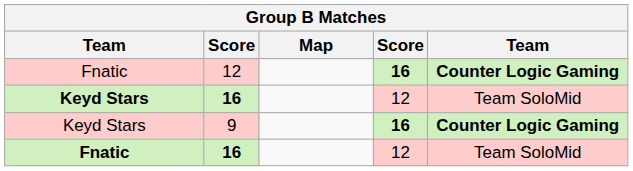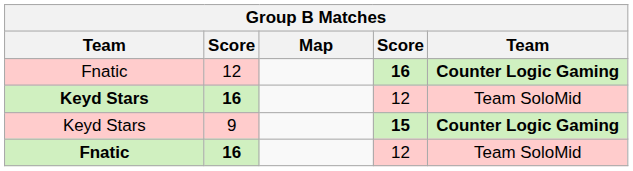9 | column 4: 16 -> 15
